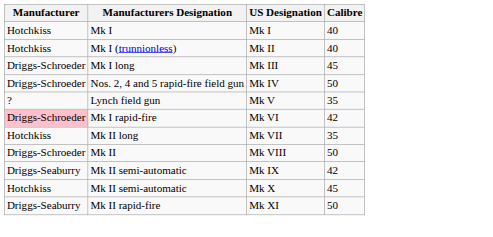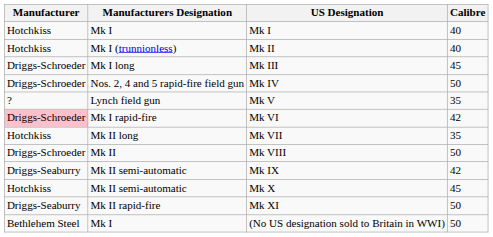+ row: Bethlehem Steel | Mk I | (No US designation sold to Britain in WWI) | 50
